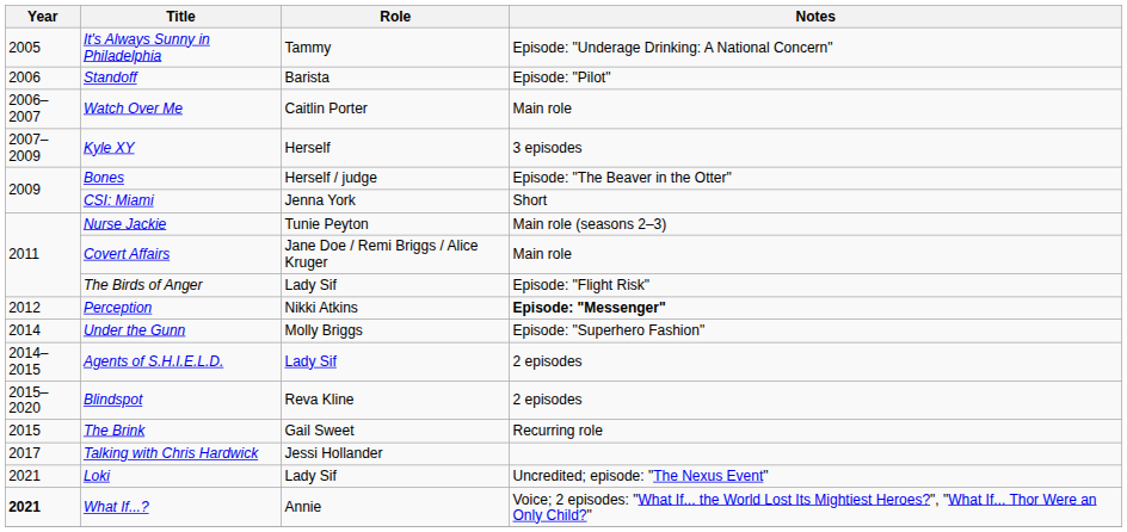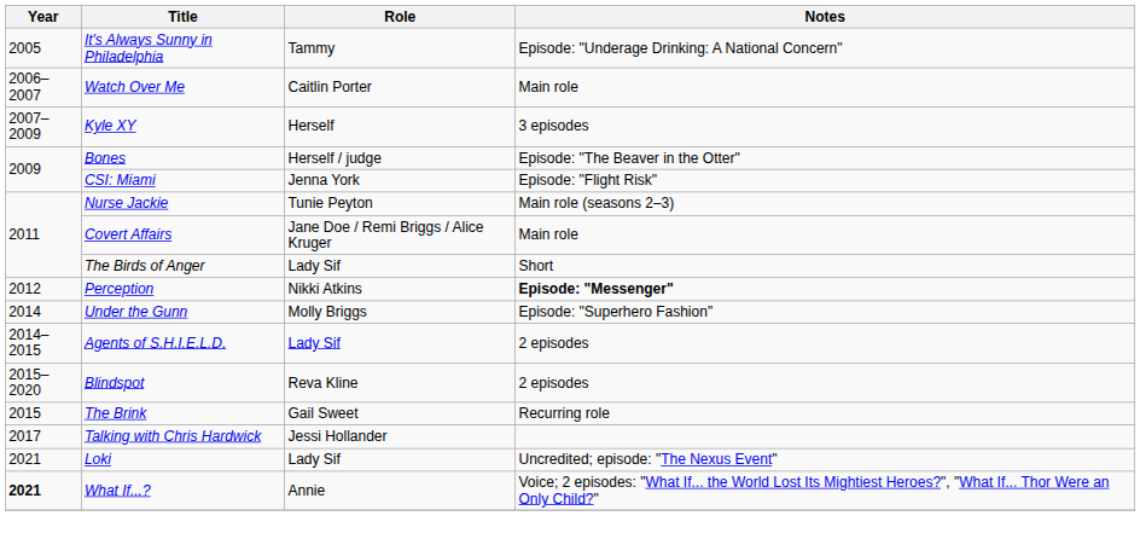- row: 2006 | Standoff | Barista | Episode: "Pilot"
CSI: Miami | Notes: Short -> Episode: "Flight Risk"
The Birds of Anger | Notes: Episode: "Flight Risk" -> Short
